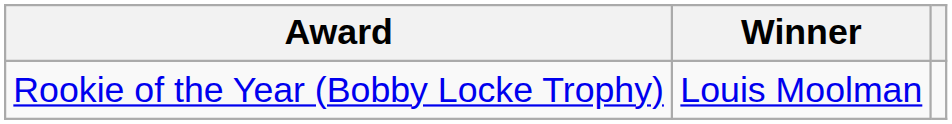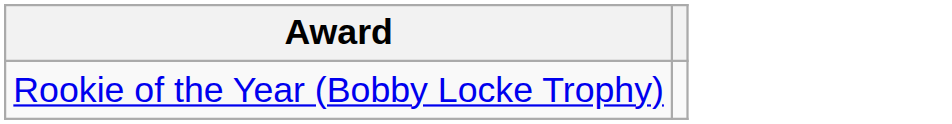- column: Winner | Louis Moolman
